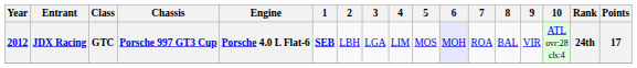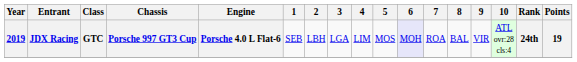JDX Racing | Year: 2012 -> 2019
JDX Racing | 1: bold -> normal
JDX Racing | Points: 17 -> 19
